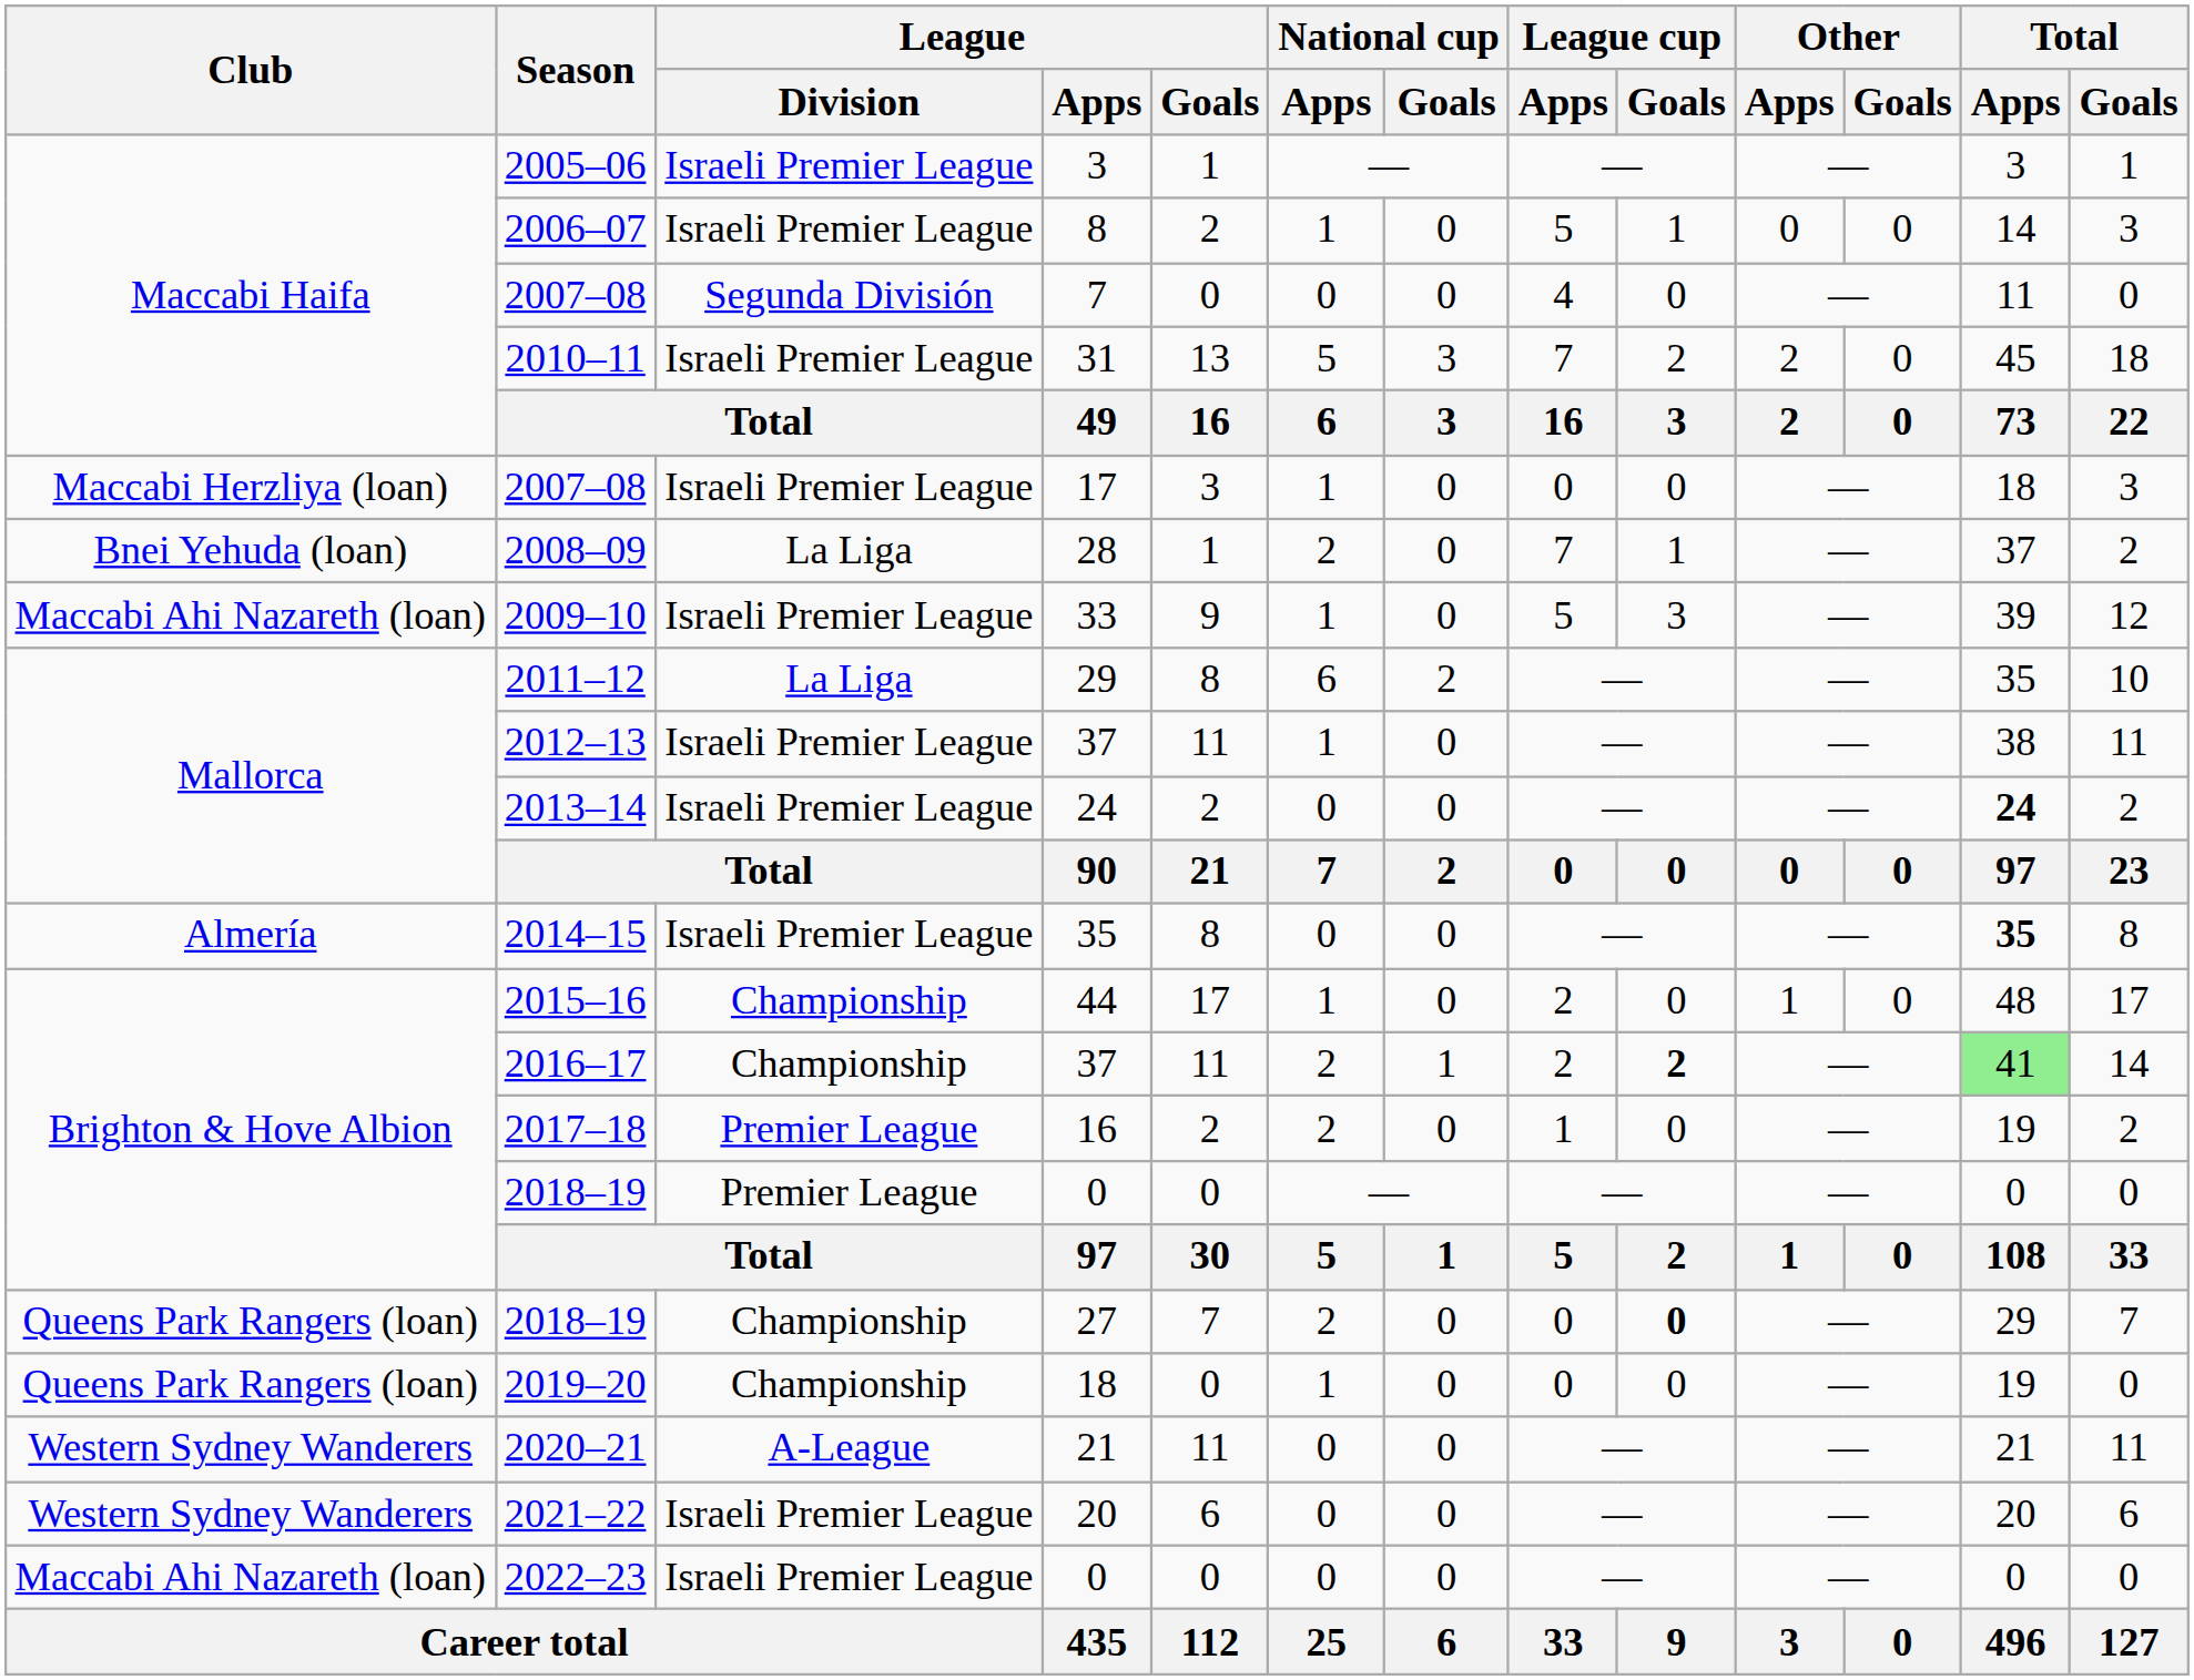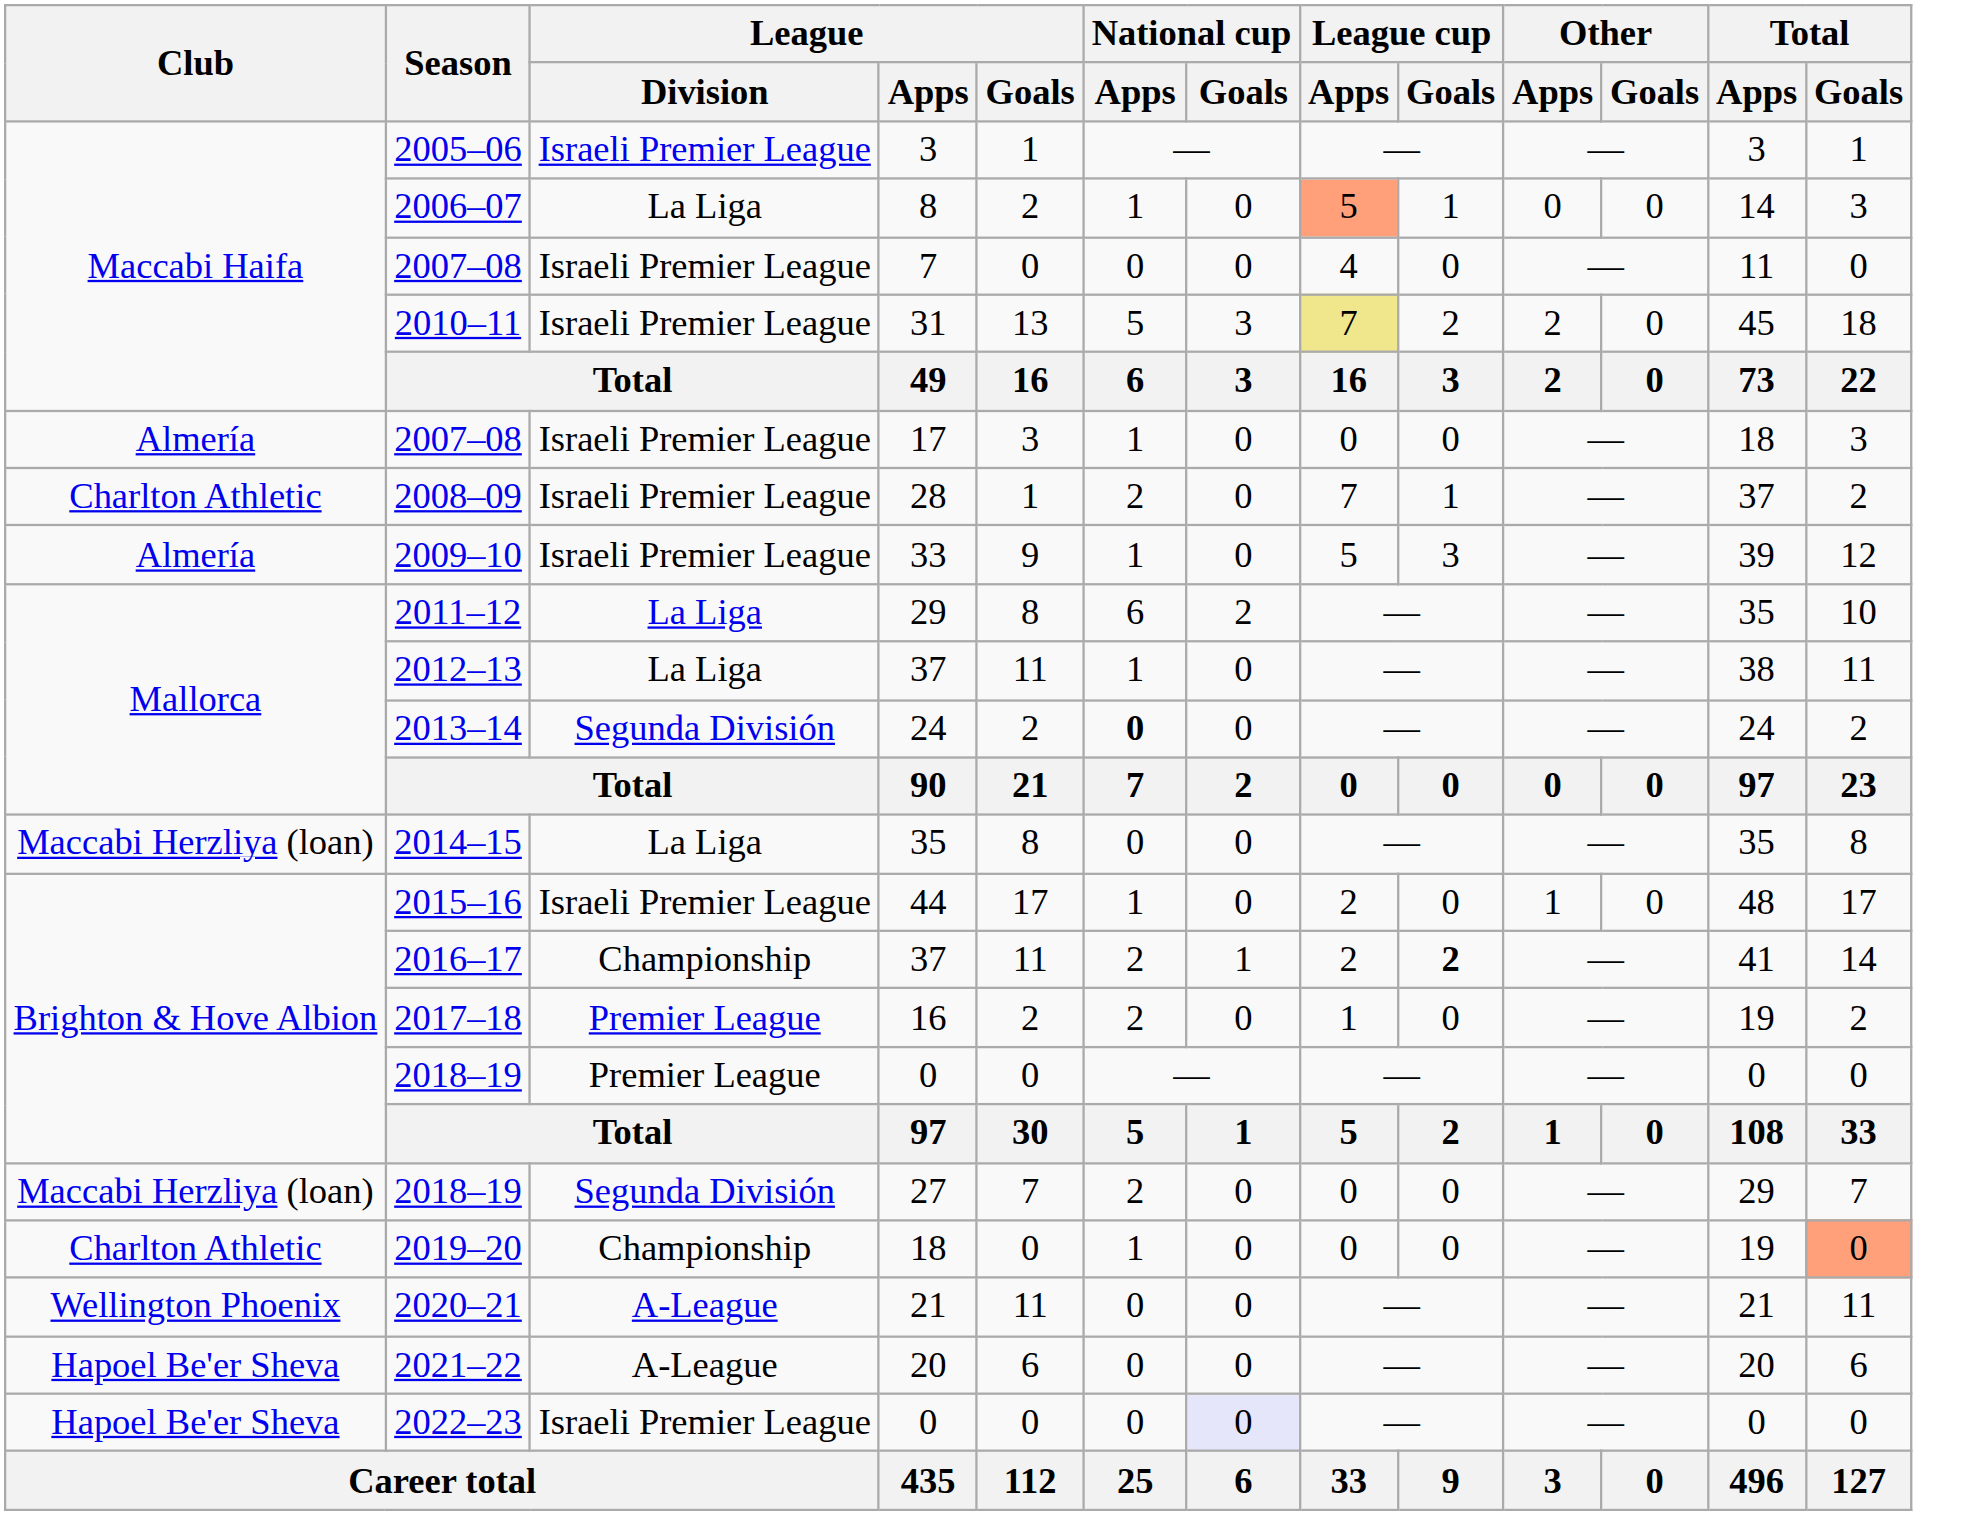2006–07 | League / Division: Israeli Premier League -> La Liga
2006–07 | League cup / Apps: no background -> lightsalmon background
2007–08 / 7 | League / Division: Segunda División -> Israeli Premier League
2010–11 | League cup / Apps: no background -> khaki background
2007–08 / 17 | Club: Maccabi Herzliya (loan) -> Almería
2008–09 | Club: Bnei Yehuda (loan) -> Charlton Athletic
2008–09 | League / Division: La Liga -> Israeli Premier League
2009–10 | Club: Maccabi Ahi Nazareth (loan) -> Almería
2012–13 | League / Division: Israeli Premier League -> La Liga
2013–14 | League / Division: Israeli Premier League -> Segunda División
2013–14 | National cup / Apps: normal -> bold
2013–14 | Total / Apps: bold -> normal
2014–15 | Club: Almería -> Maccabi Herzliya (loan)
2014–15 | League / Division: Israeli Premier League -> La Liga
2014–15 | Total / Apps: bold -> normal
2015–16 | League / Division: Championship -> Israeli Premier League
2016–17 | Total / Apps: lightgreen background -> no background
2018–19 / 27 | Club: Queens Park Rangers (loan) -> Maccabi Herzliya (loan)
2018–19 / 27 | League / Division: Championship -> Segunda División
2018–19 / 27 | League cup / Goals: bold -> normal
2019–20 | Club: Queens Park Rangers (loan) -> Charlton Athletic
2019–20 | Total / Goals: no background -> lightsalmon background
2020–21 | Club: Western Sydney Wanderers -> Wellington Phoenix
2021–22 | Club: Western Sydney Wanderers -> Hapoel Be'er Sheva
2021–22 | League / Division: Israeli Premier League -> A-League
2022–23 | Club: Maccabi Ahi Nazareth (loan) -> Hapoel Be'er Sheva
2022–23 | National cup / Goals: no background -> lavender background
